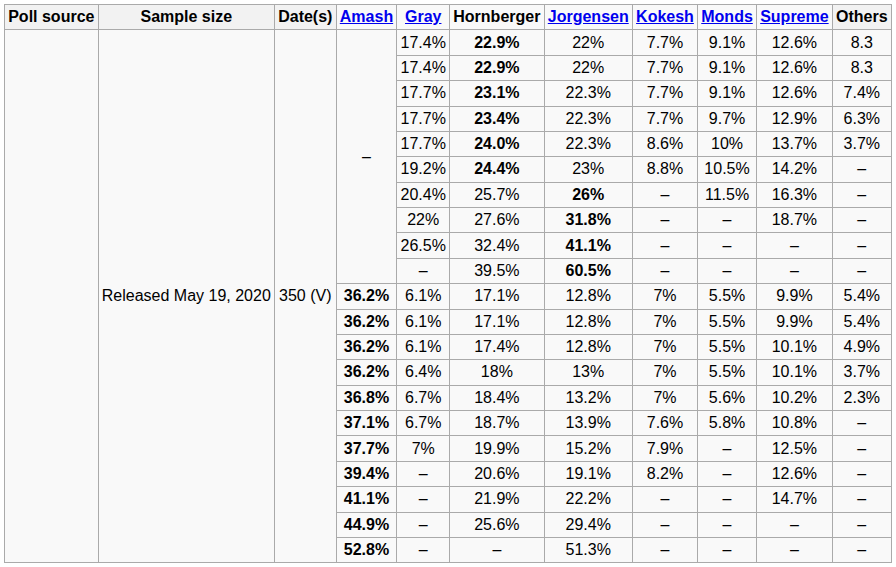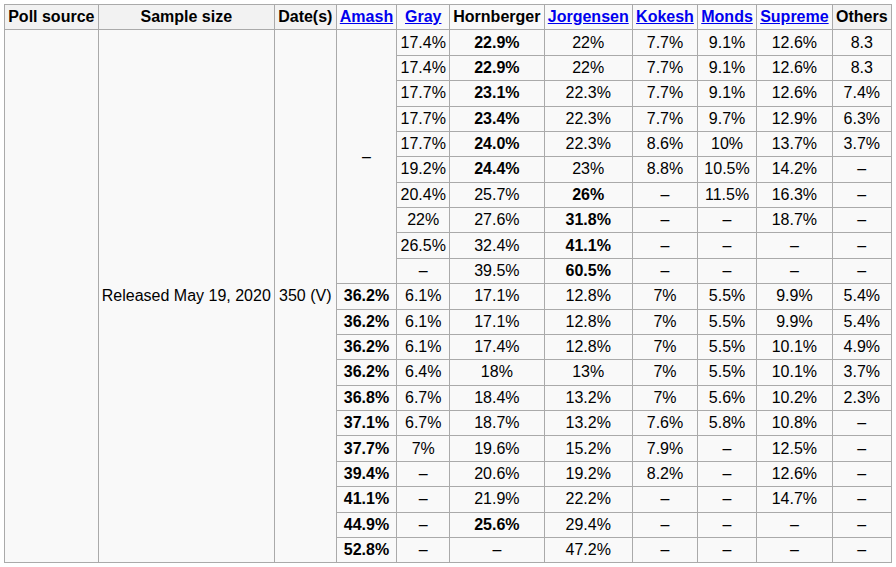37.1% | Jorgensen: 13.9% -> 13.2%
37.7% | Hornberger: 19.9% -> 19.6%
39.4% | Jorgensen: 19.1% -> 19.2%
44.9% | Hornberger: normal -> bold
52.8% | Jorgensen: 51.3% -> 47.2%
